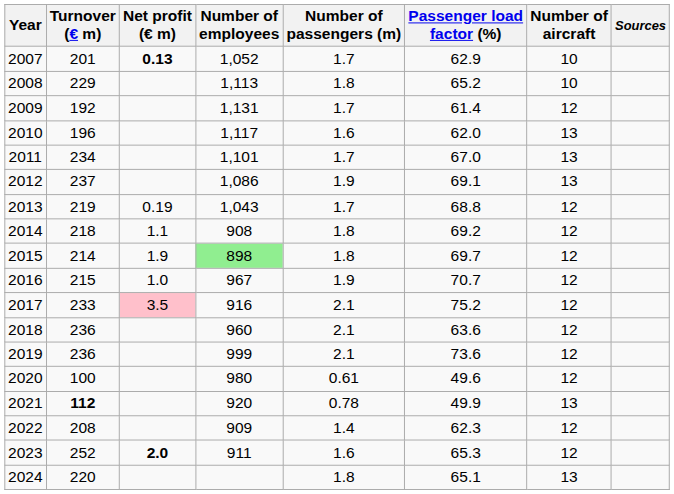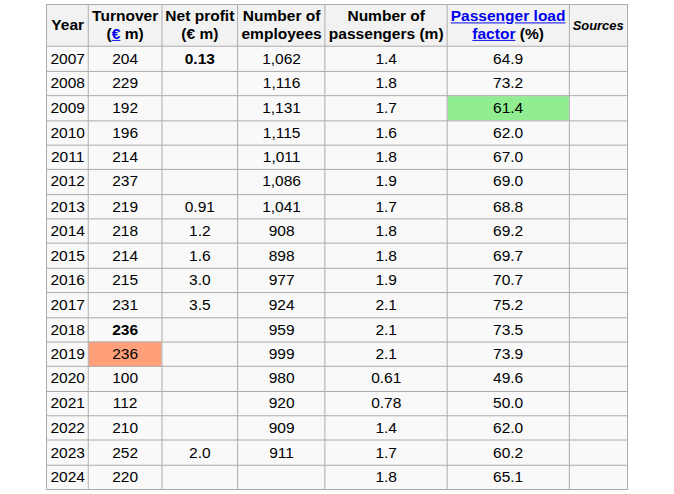- column: Number of aircraft | 10 | 10 | 12 | 13 | 13 | 13 | 12 | 12 | 12 | 12 | 12 | 12 | 12 | 12 | 13 | 12 | 12 | 13
2007 | Turnover (€ m): 201 -> 204
2007 | Number of employees: 1,052 -> 1,062
2007 | Number of passengers (m): 1.7 -> 1.4
2007 | Passenger load factor (%): 62.9 -> 64.9
2008 | Number of employees: 1,113 -> 1,116
2008 | Passenger load factor (%): 65.2 -> 73.2
2009 | Passenger load factor (%): no background -> lightgreen background
2010 | Number of employees: 1,117 -> 1,115
2011 | Turnover (€ m): 234 -> 214
2011 | Number of employees: 1,101 -> 1,011
2011 | Number of passengers (m): 1.7 -> 1.8
2012 | Passenger load factor (%): 69.1 -> 69.0
2013 | Net profit (€ m): 0.19 -> 0.91
2013 | Number of employees: 1,043 -> 1,041
2014 | Net profit (€ m): 1.1 -> 1.2
2015 | Net profit (€ m): 1.9 -> 1.6
2015 | Number of employees: lightgreen background -> no background
2016 | Net profit (€ m): 1.0 -> 3.0
2016 | Number of employees: 967 -> 977
2017 | Turnover (€ m): 233 -> 231
2017 | Net profit (€ m): pink background -> no background
2017 | Number of employees: 916 -> 924
2018 | Turnover (€ m): normal -> bold
2018 | Number of employees: 960 -> 959
2018 | Passenger load factor (%): 63.6 -> 73.5
2019 | Turnover (€ m): no background -> lightsalmon background
2019 | Passenger load factor (%): 73.6 -> 73.9
2021 | Turnover (€ m): bold -> normal
2021 | Passenger load factor (%): 49.9 -> 50.0
2022 | Turnover (€ m): 208 -> 210
2022 | Passenger load factor (%): 62.3 -> 62.0
2023 | Net profit (€ m): bold -> normal
2023 | Number of passengers (m): 1.6 -> 1.7
2023 | Passenger load factor (%): 65.3 -> 60.2
